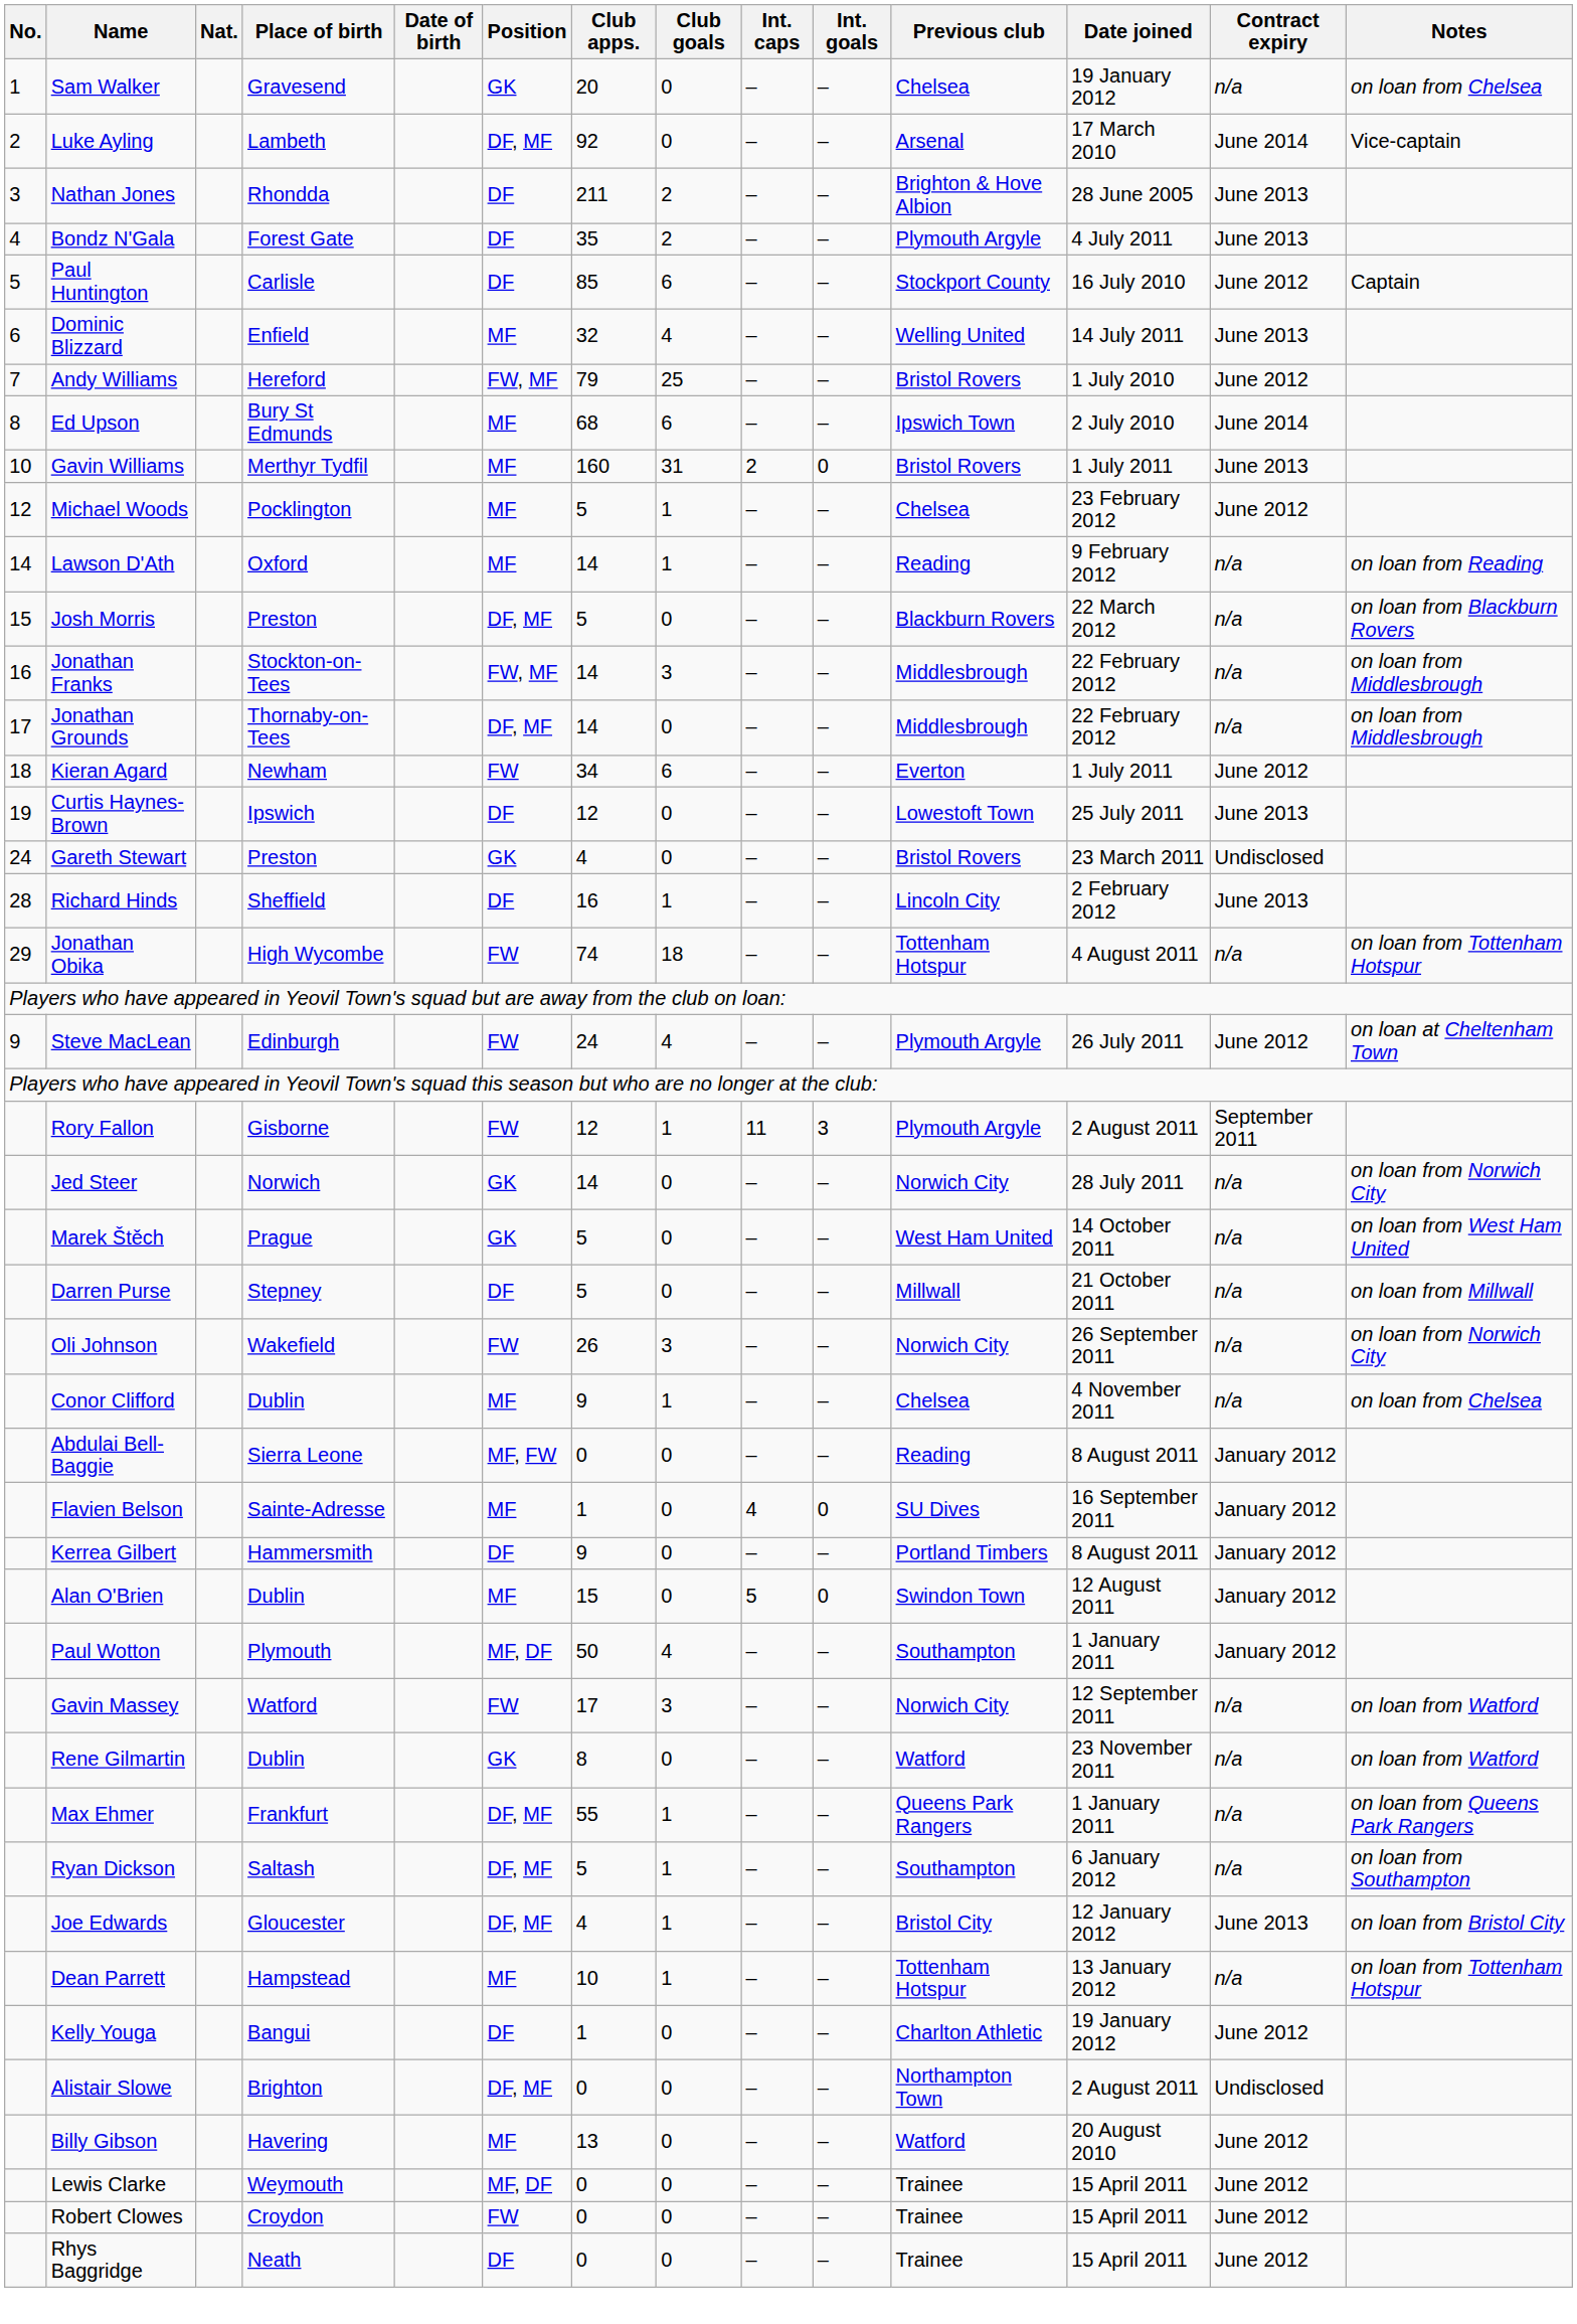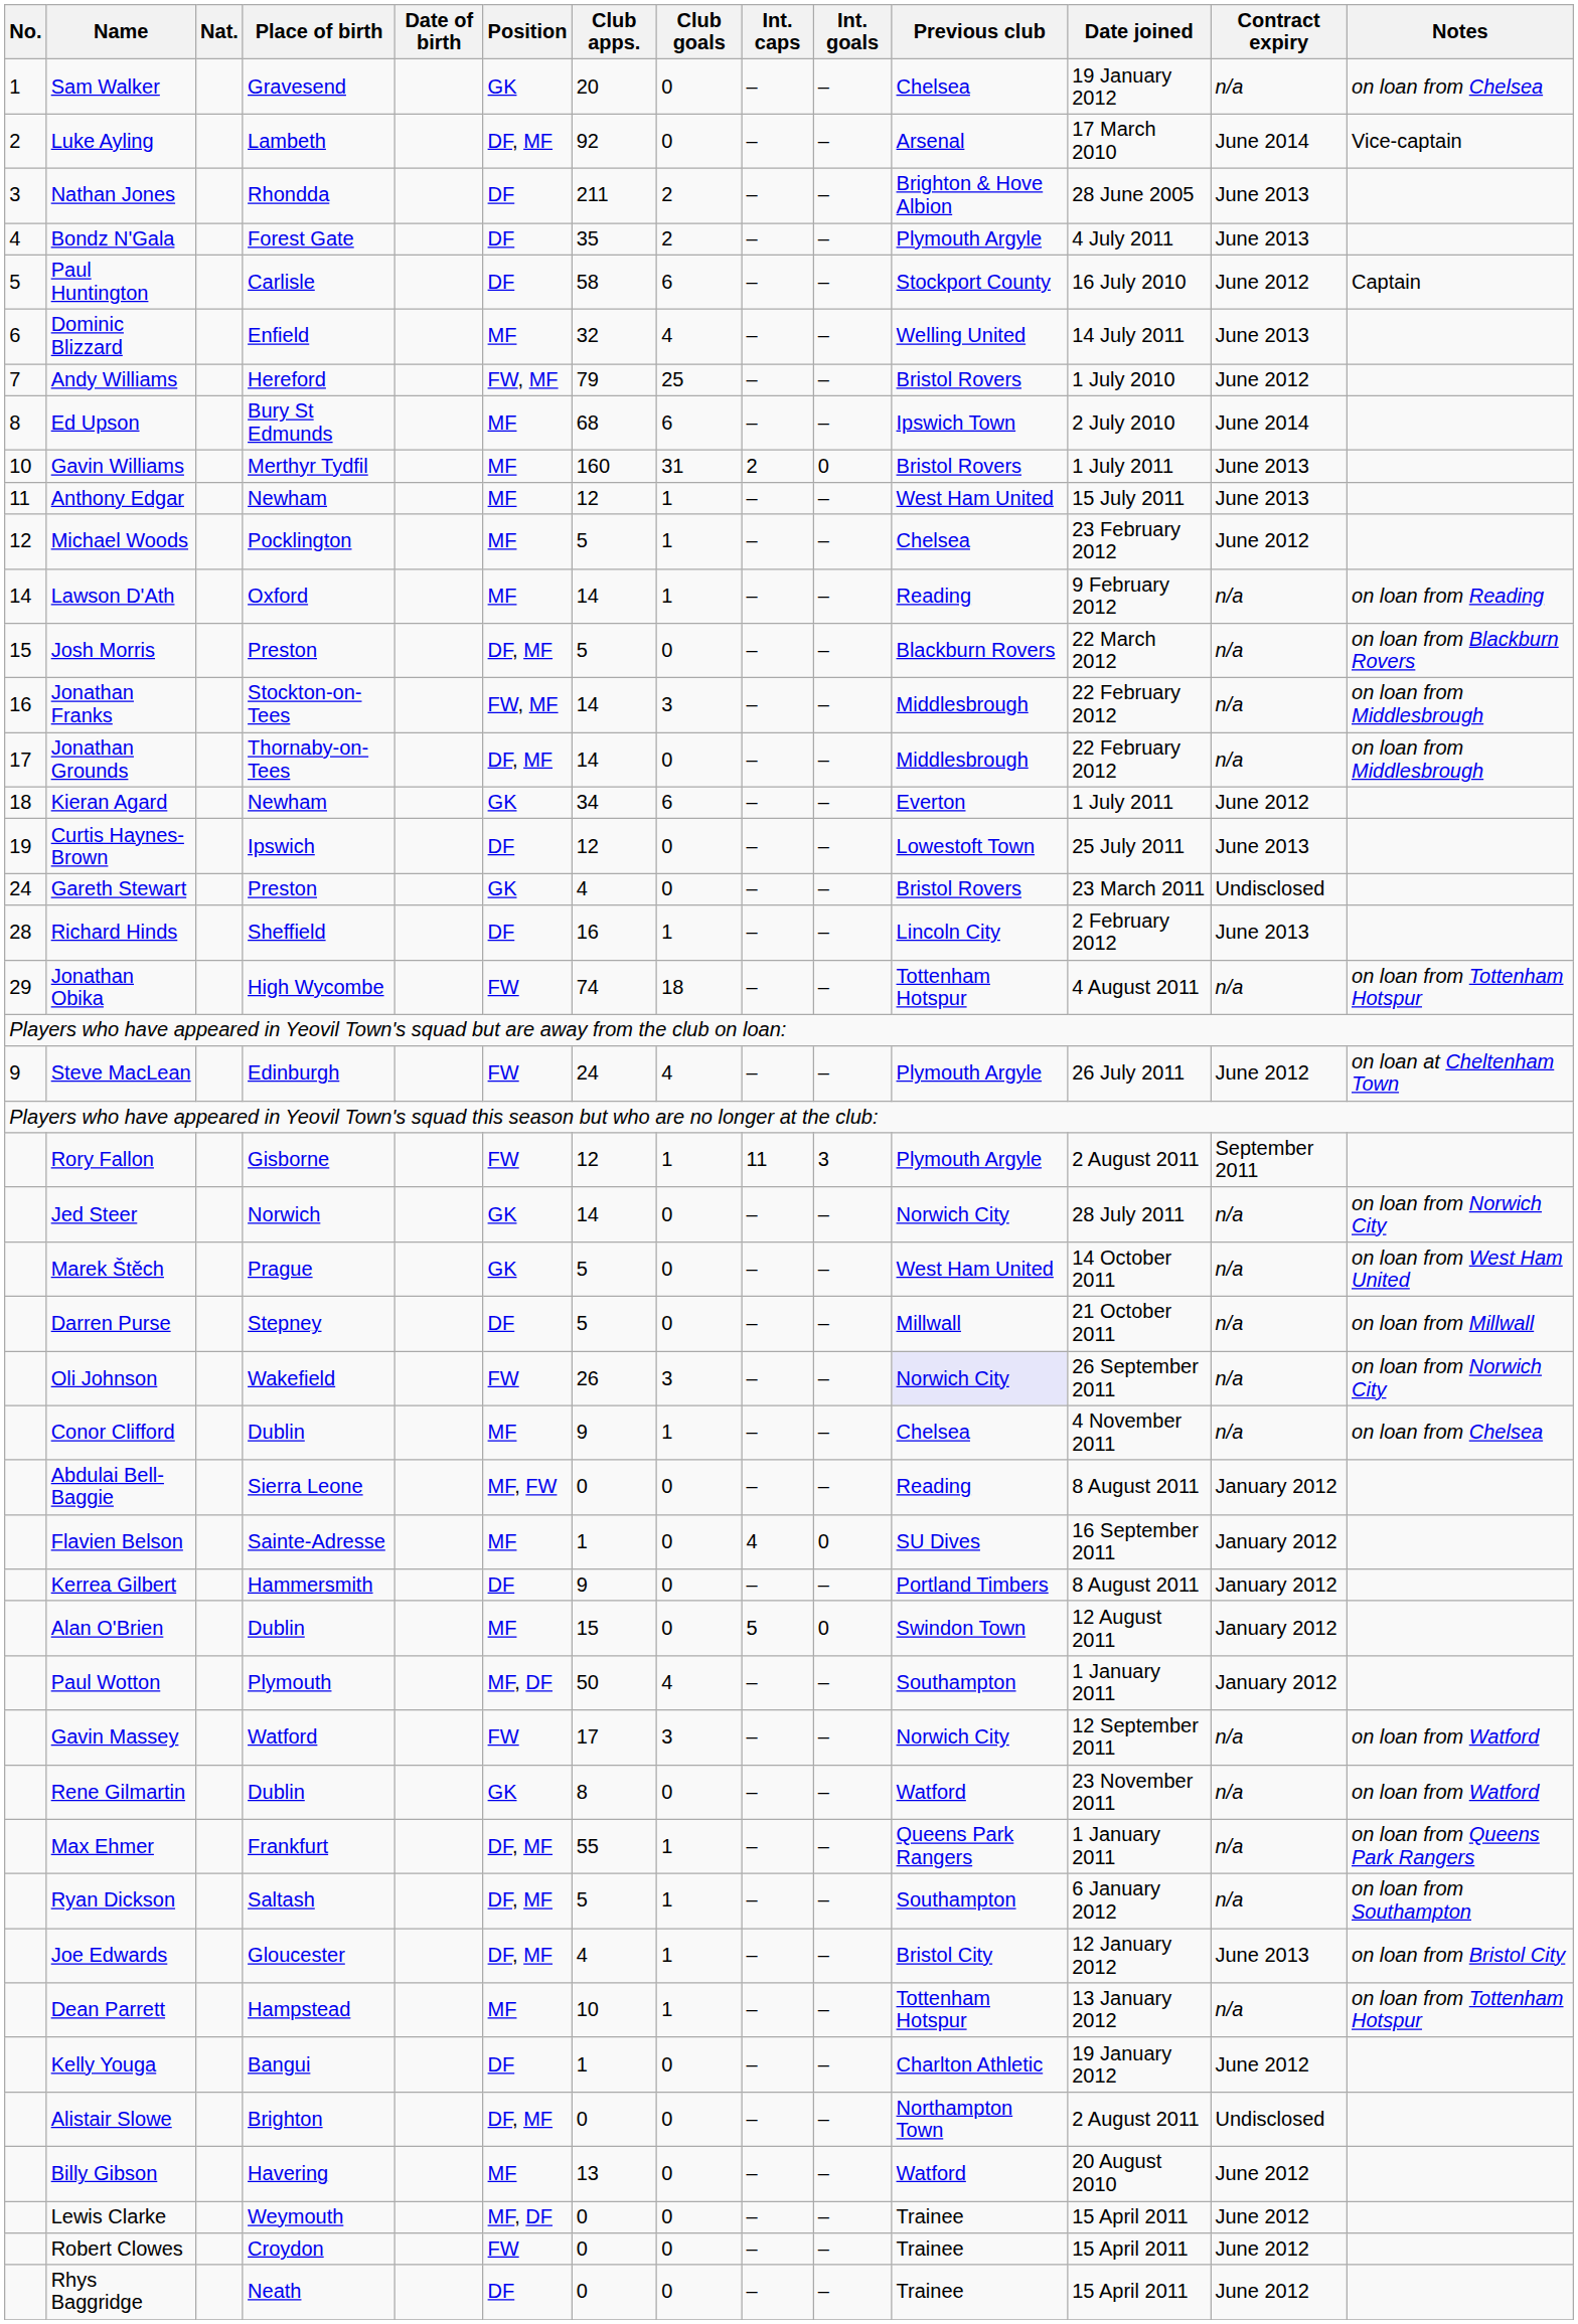Paul Huntington | Club apps.: 85 -> 58
+ row: 11 | Anthony Edgar | Newham | MF | 12 | 1 | – | – | West Ham United | 15 July 2011 | June 2013
Kieran Agard | Position: FW -> GK
Oli Johnson | Previous club: no background -> lavender background
